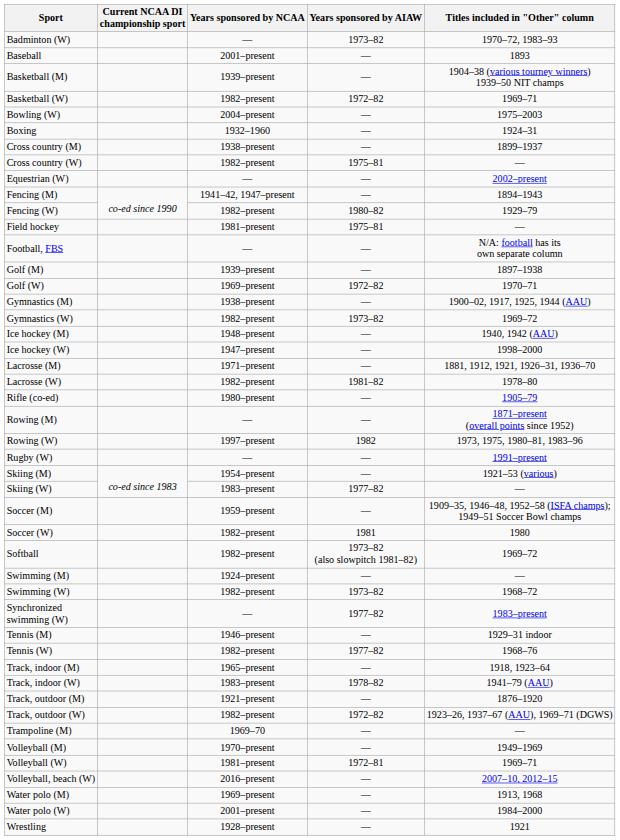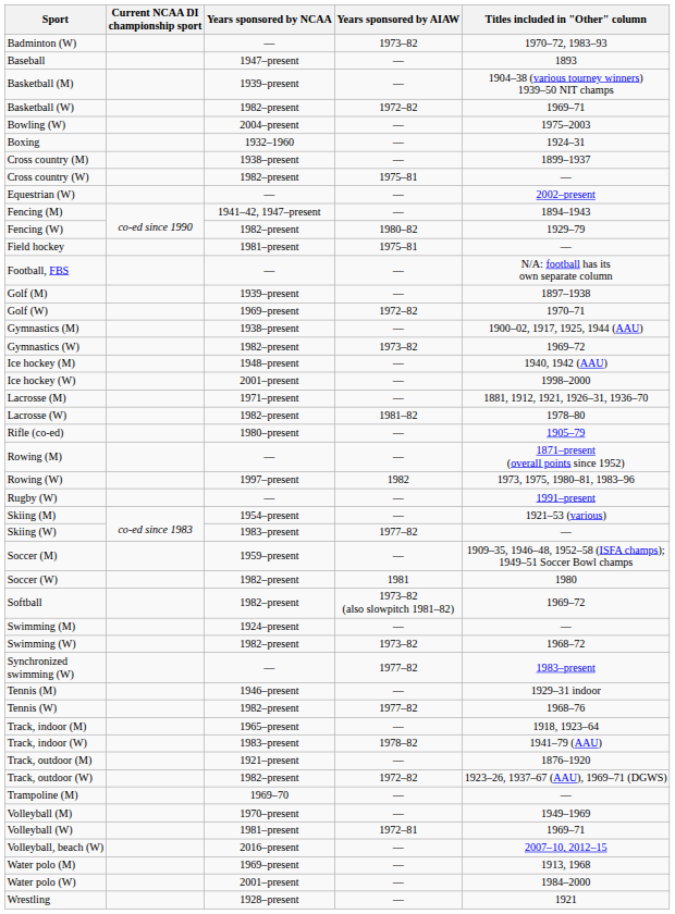Baseball | Years sponsored by NCAA: 2001–present -> 1947–present
Ice hockey (W) | Years sponsored by NCAA: 1947–present -> 2001–present
